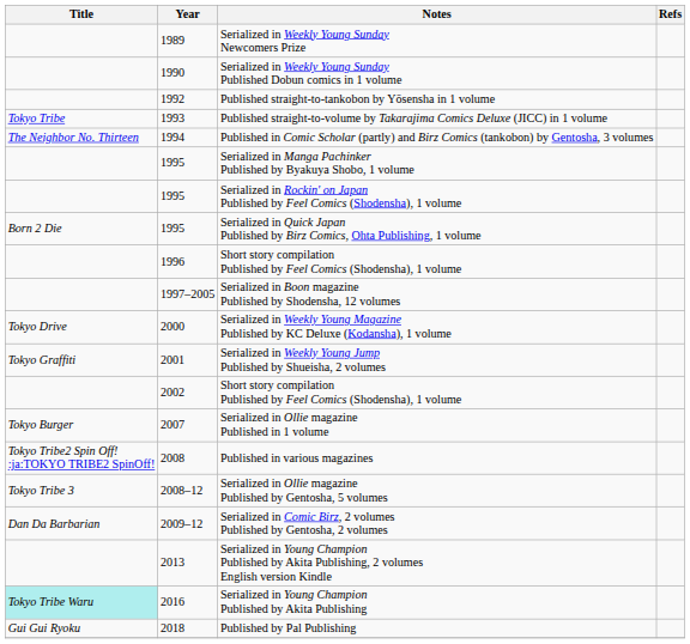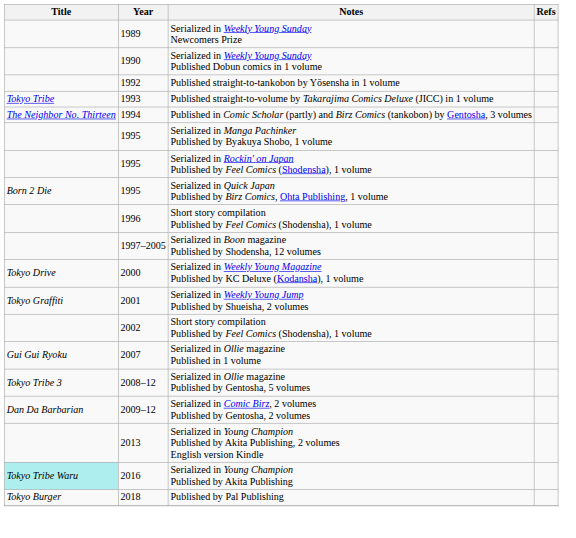Serialized in Ollie magazine Published in 1 volume | Title: Tokyo Burger -> Gui Gui Ryoku
- row: Tokyo Tribe2 Spin Off! :ja:TOKYO TRIBE2 SpinOff! | 2008 | Published in various magazines
Published by Pal Publishing | Title: Gui Gui Ryoku -> Tokyo Burger
